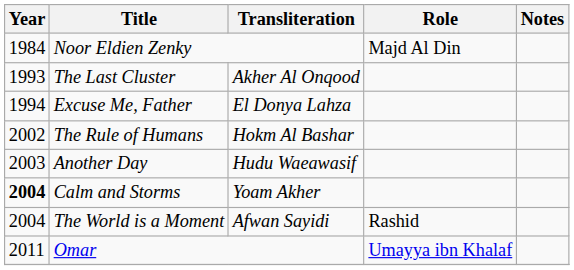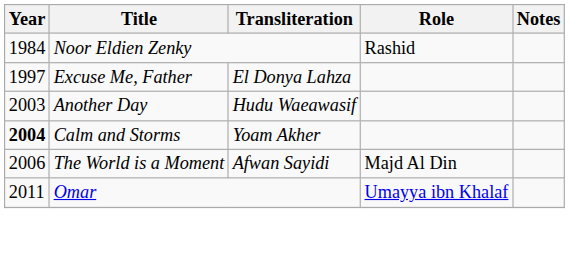Noor Eldien Zenky | Role: Majd Al Din -> Rashid
- row: 1993 | The Last Cluster | Akher Al Onqood
Excuse Me, Father | Year: 1994 -> 1997
- row: 2002 | The Rule of Humans | Hokm Al Bashar
The World is a Moment | Year: 2004 -> 2006
The World is a Moment | Role: Rashid -> Majd Al Din
